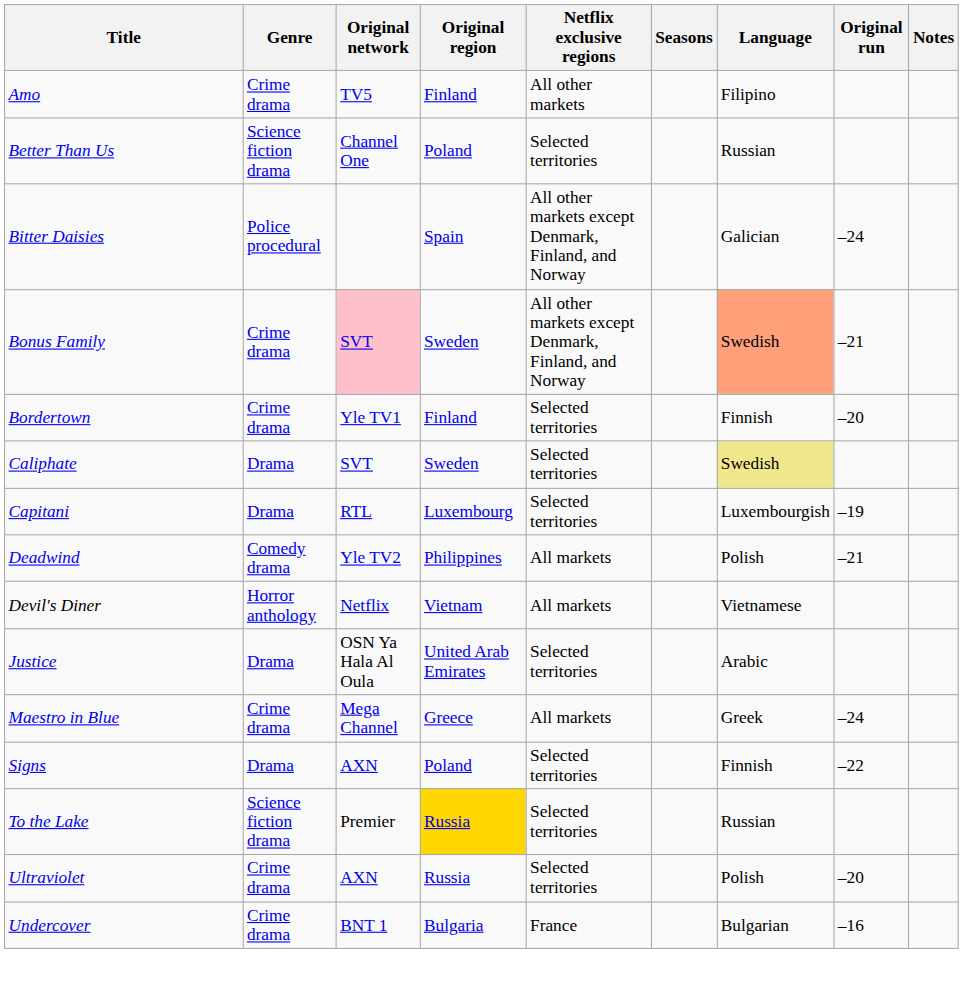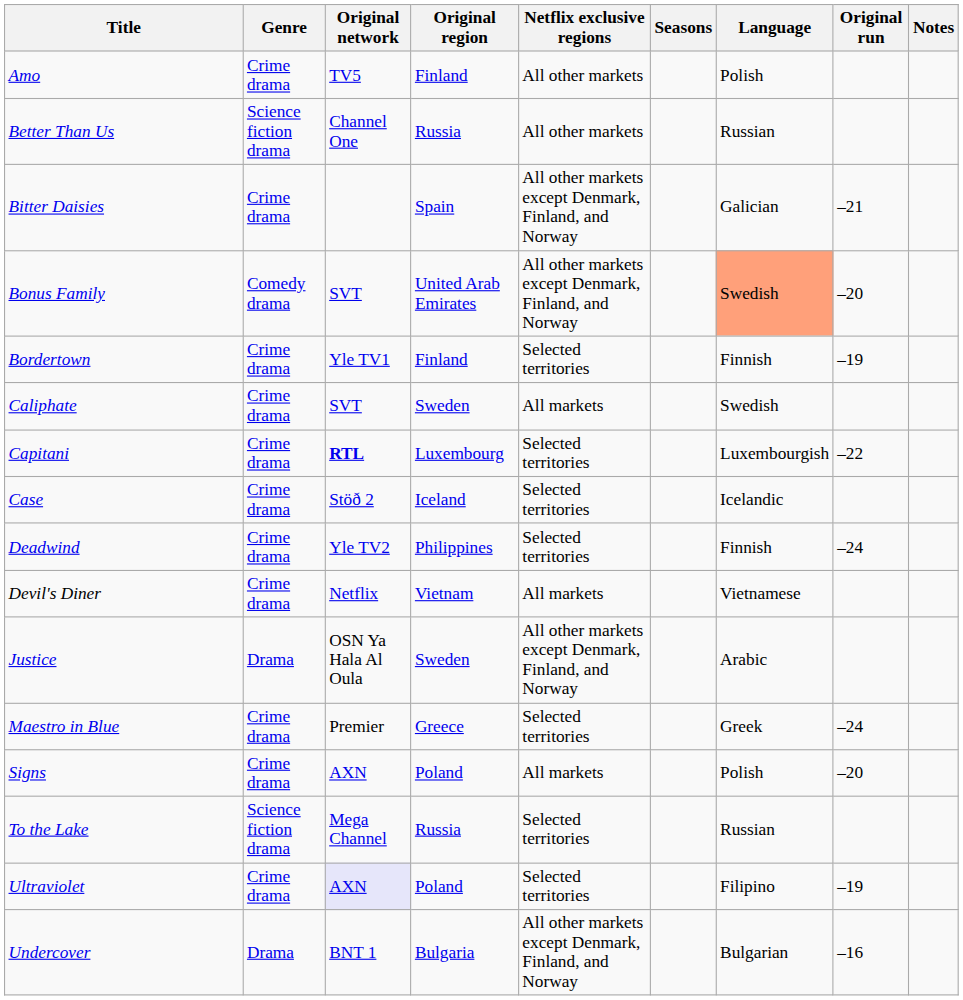Amo | Language: Filipino -> Polish
Better Than Us | Original region: Poland -> Russia
Better Than Us | Netflix exclusive regions: Selected territories -> All other markets
Bitter Daisies | Genre: Police procedural -> Crime drama
Bitter Daisies | Original run: –24 -> –21
Bonus Family | Genre: Crime drama -> Comedy drama
Bonus Family | Original network: pink background -> no background
Bonus Family | Original region: Sweden -> United Arab Emirates
Bonus Family | Original run: –21 -> –20
Bordertown | Original run: –20 -> –19
Caliphate | Genre: Drama -> Crime drama
Caliphate | Netflix exclusive regions: Selected territories -> All markets
Caliphate | Language: khaki background -> no background
Capitani | Genre: Drama -> Crime drama
Capitani | Original network: normal -> bold
Capitani | Original run: –19 -> –22
+ row: Case | Crime drama | Stöð 2 | Iceland | Selected territories | Icelandic
Deadwind | Genre: Comedy drama -> Crime drama
Deadwind | Netflix exclusive regions: All markets -> Selected territories
Deadwind | Language: Polish -> Finnish
Deadwind | Original run: –21 -> –24
Devil's Diner | Genre: Horror anthology -> Crime drama
Justice | Original region: United Arab Emirates -> Sweden
Justice | Netflix exclusive regions: Selected territories -> All other markets except Denmark, Finland, and Norway
Maestro in Blue | Original network: Mega Channel -> Premier
Maestro in Blue | Netflix exclusive regions: All markets -> Selected territories
Signs | Genre: Drama -> Crime drama
Signs | Netflix exclusive regions: Selected territories -> All markets
Signs | Language: Finnish -> Polish
Signs | Original run: –22 -> –20
To the Lake | Original network: Premier -> Mega Channel
To the Lake | Original region: gold background -> no background
Ultraviolet | Original network: no background -> lavender background
Ultraviolet | Original region: Russia -> Poland
Ultraviolet | Language: Polish -> Filipino
Ultraviolet | Original run: –20 -> –19
Undercover | Genre: Crime drama -> Drama
Undercover | Netflix exclusive regions: France -> All other markets except Denmark, Finland, and Norway
